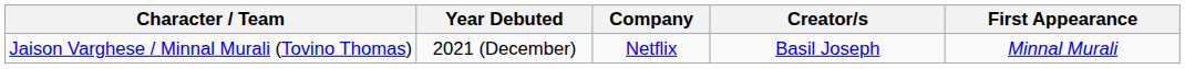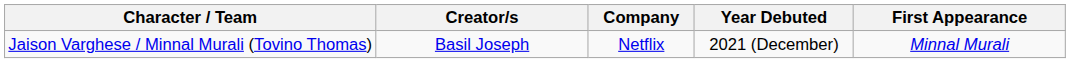columns swapped: Year Debuted <-> Creator/s
